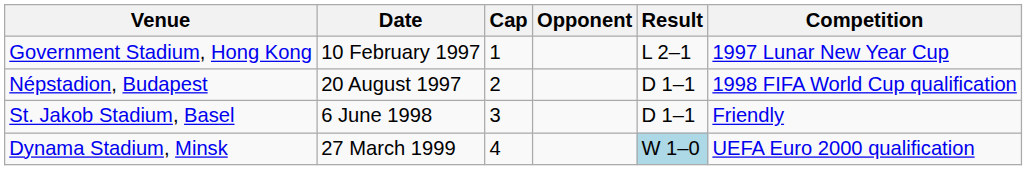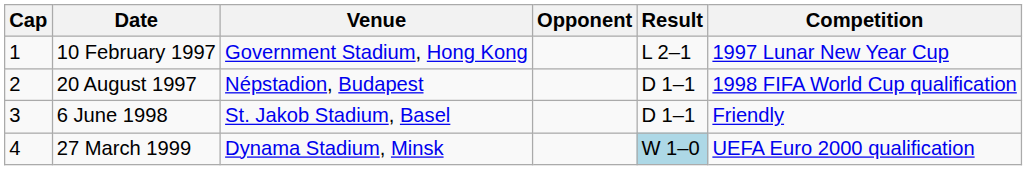columns swapped: Cap <-> Venue
